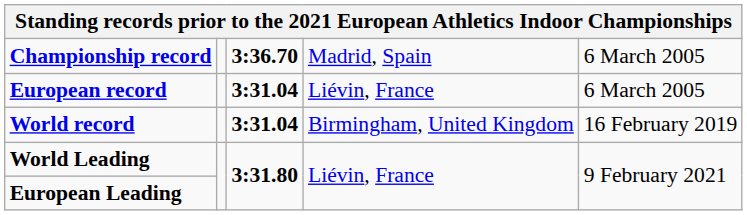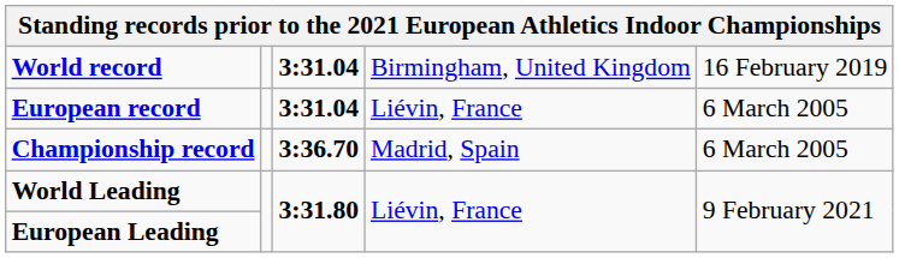rows swapped: World record <-> Championship record
